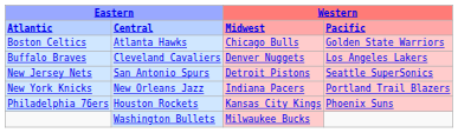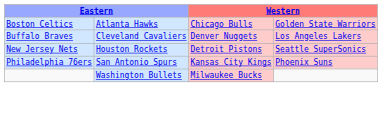- row: Atlantic | Central | Midwest | Pacific
New Jersey Nets | column 2: San Antonio Spurs -> Houston Rockets
- row: New York Knicks | New Orleans Jazz | Indiana Pacers | Portland Trail Blazers
Philadelphia 76ers | column 2: Houston Rockets -> San Antonio Spurs
